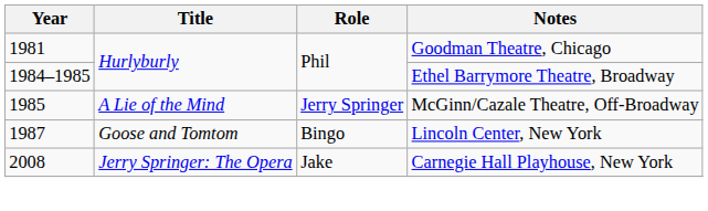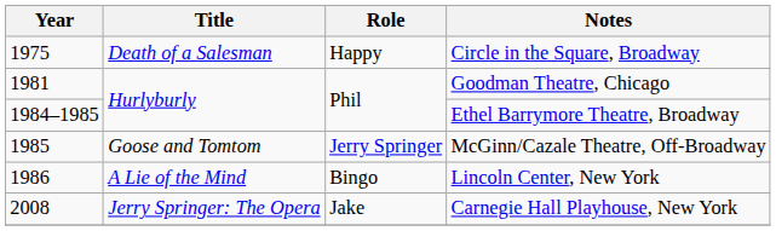+ row: 1975 | Death of a Salesman | Happy | Circle in the Square, Broadway
McGinn/Cazale Theatre, Off-Broadway | Title: A Lie of the Mind -> Goose and Tomtom
Lincoln Center, New York | Year: 1987 -> 1986
Lincoln Center, New York | Title: Goose and Tomtom -> A Lie of the Mind
